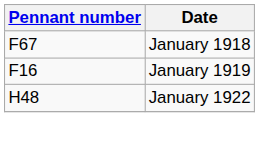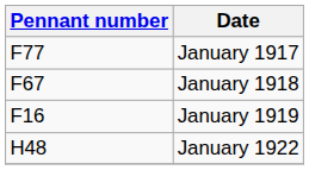+ row: F77 | January 1917
